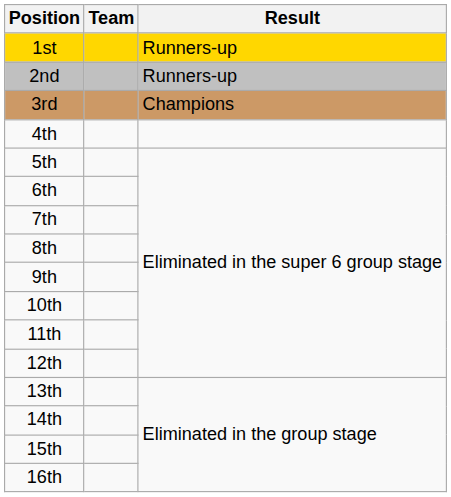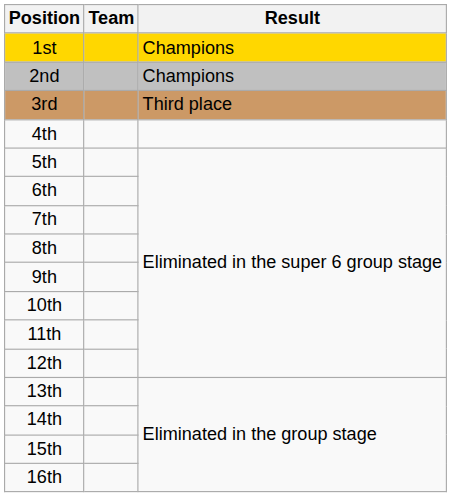1st | Result: Runners-up -> Champions
2nd | Result: Runners-up -> Champions
3rd | Result: Champions -> Third place
